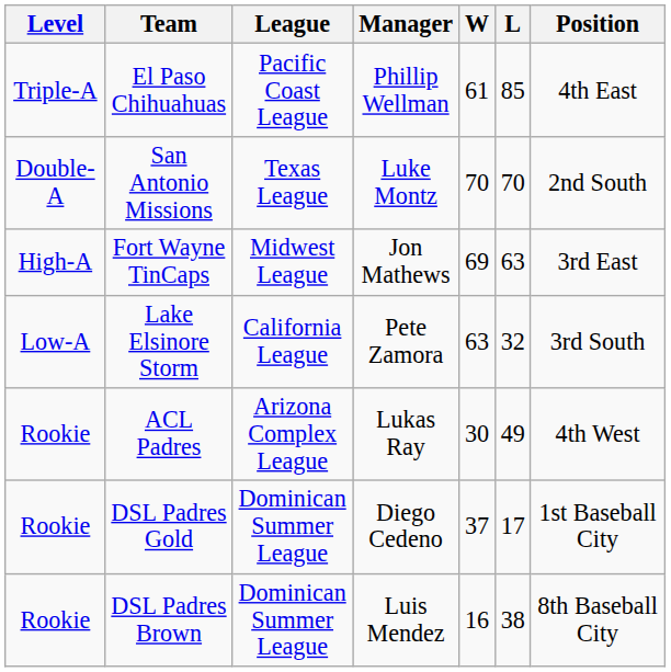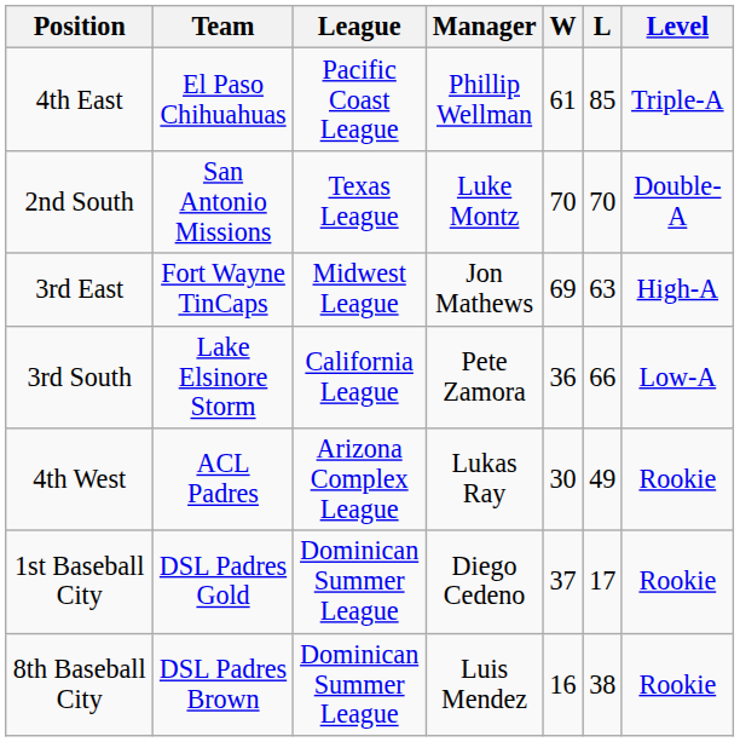columns swapped: Level <-> Position
Lake Elsinore Storm | W: 63 -> 36
Lake Elsinore Storm | L: 32 -> 66
